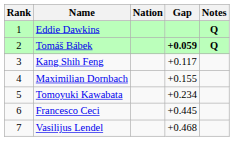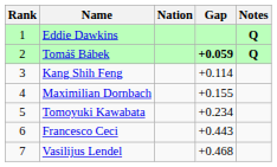Kang Shih Feng | Gap: +0.117 -> +0.114
Francesco Ceci | Gap: +0.445 -> +0.443
